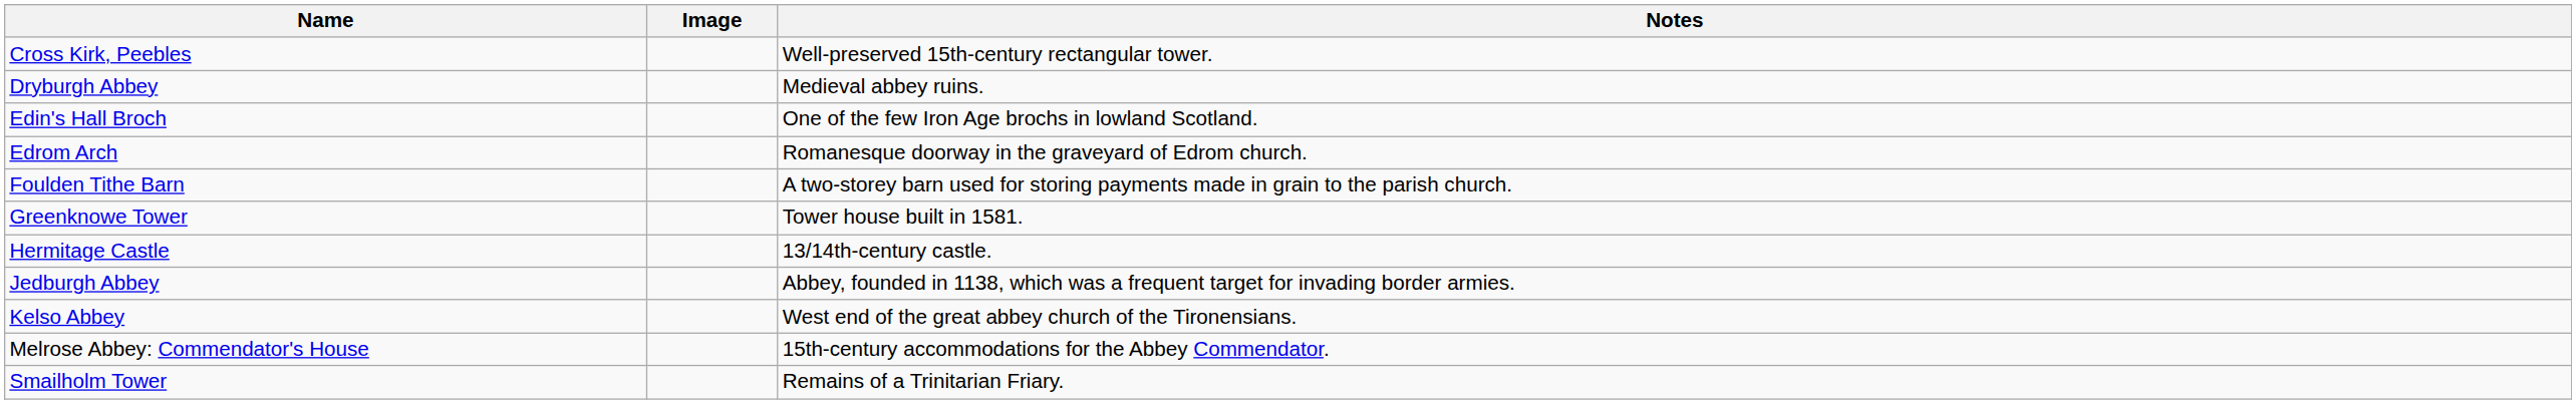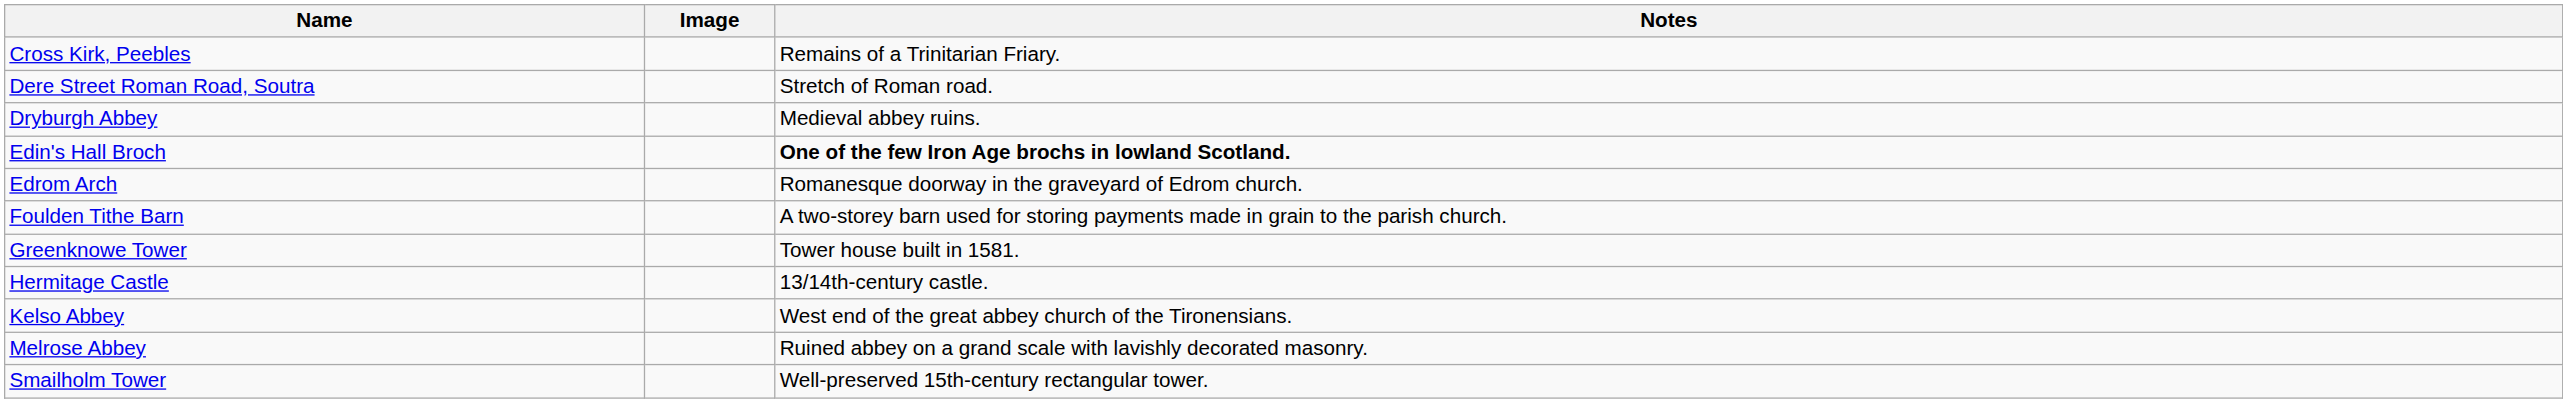Cross Kirk, Peebles | Notes: Well-preserved 15th-century rectangular tower. -> Remains of a Trinitarian Friary.
+ row: Dere Street Roman Road, Soutra | Stretch of Roman road.
Edin's Hall Broch | Notes: normal -> bold
- row: Jedburgh Abbey | Abbey, founded in 1138, which was a frequent target for invading border armies.
+ row: Melrose Abbey | Ruined abbey on a grand scale with lavishly decorated masonry.
- row: Melrose Abbey: Commendator's House | 15th-century accommodations for the Abbey Commendator.
Smailholm Tower | Notes: Remains of a Trinitarian Friary. -> Well-preserved 15th-century rectangular tower.
